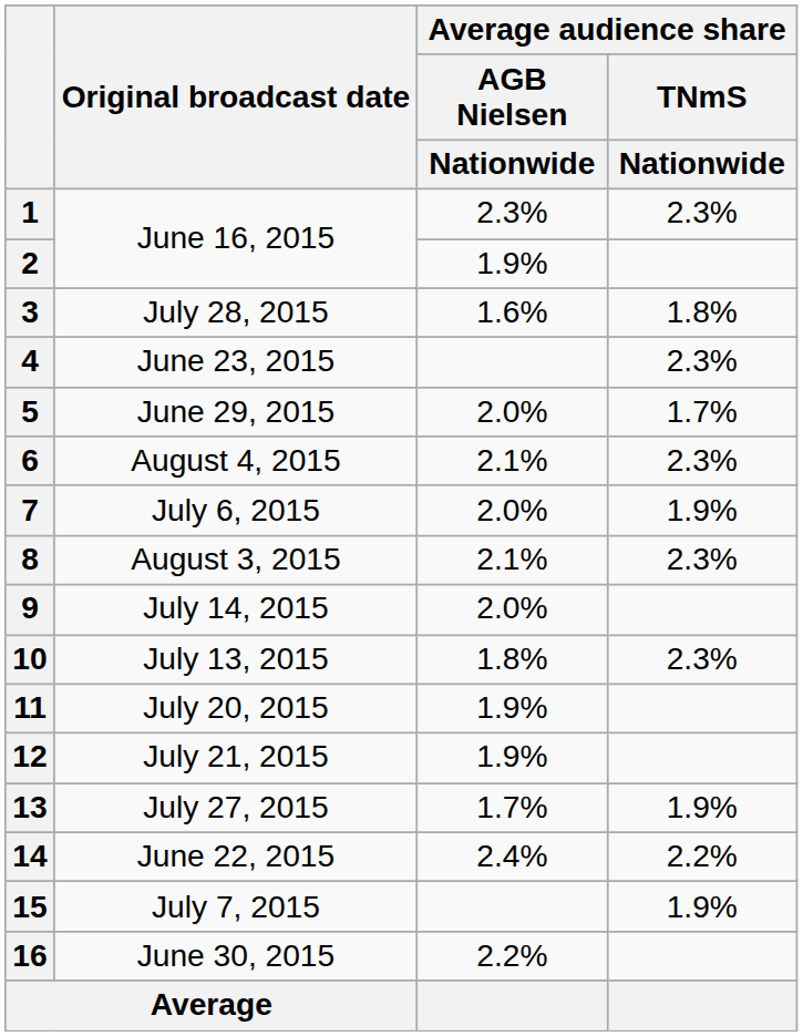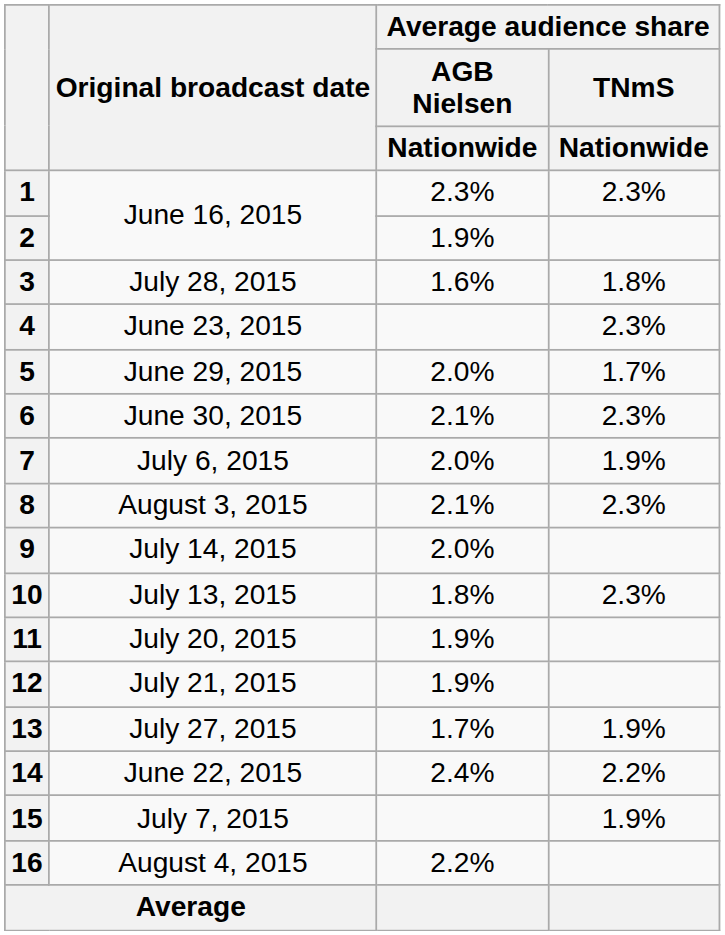6 | Original broadcast date: August 4, 2015 -> June 30, 2015
16 | Original broadcast date: June 30, 2015 -> August 4, 2015
